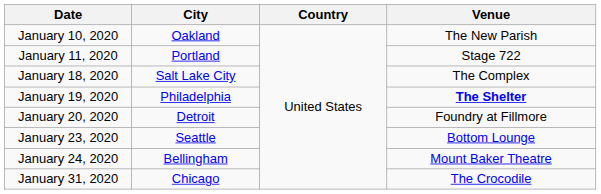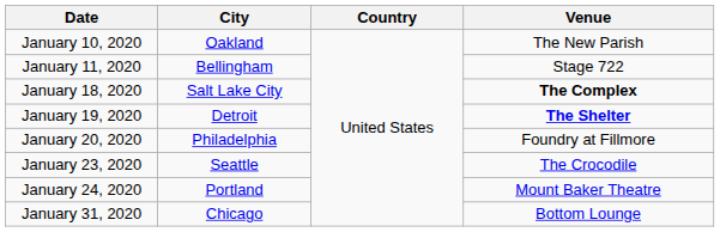January 11, 2020 | City: Portland -> Bellingham
January 18, 2020 | Venue: normal -> bold
January 19, 2020 | City: Philadelphia -> Detroit
January 20, 2020 | City: Detroit -> Philadelphia
January 23, 2020 | Venue: Bottom Lounge -> The Crocodile
January 24, 2020 | City: Bellingham -> Portland
January 31, 2020 | Venue: The Crocodile -> Bottom Lounge
